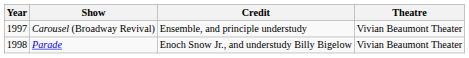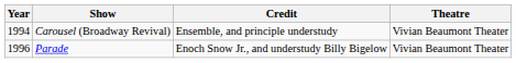Carousel (Broadway Revival) | Year: 1997 -> 1994
Parade | Year: 1998 -> 1996
